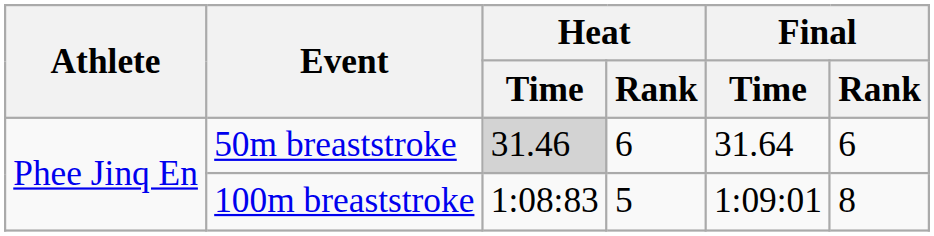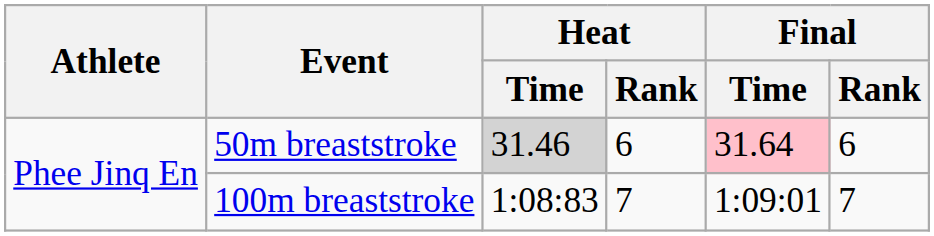50m breaststroke | Final / Time: no background -> pink background
100m breaststroke | Heat / Rank: 5 -> 7
100m breaststroke | Final / Rank: 8 -> 7
